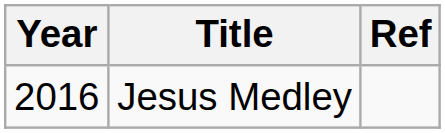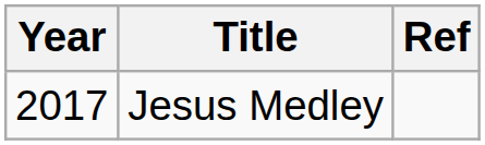Jesus Medley | Year: 2016 -> 2017
